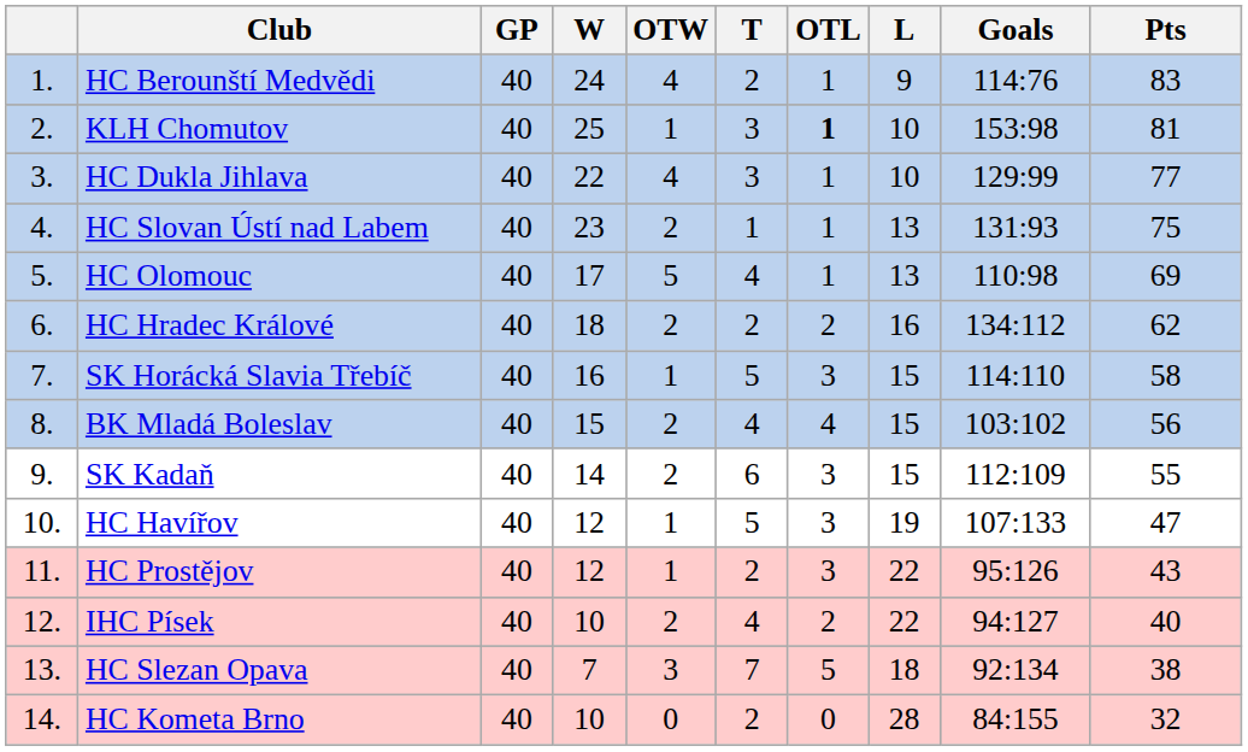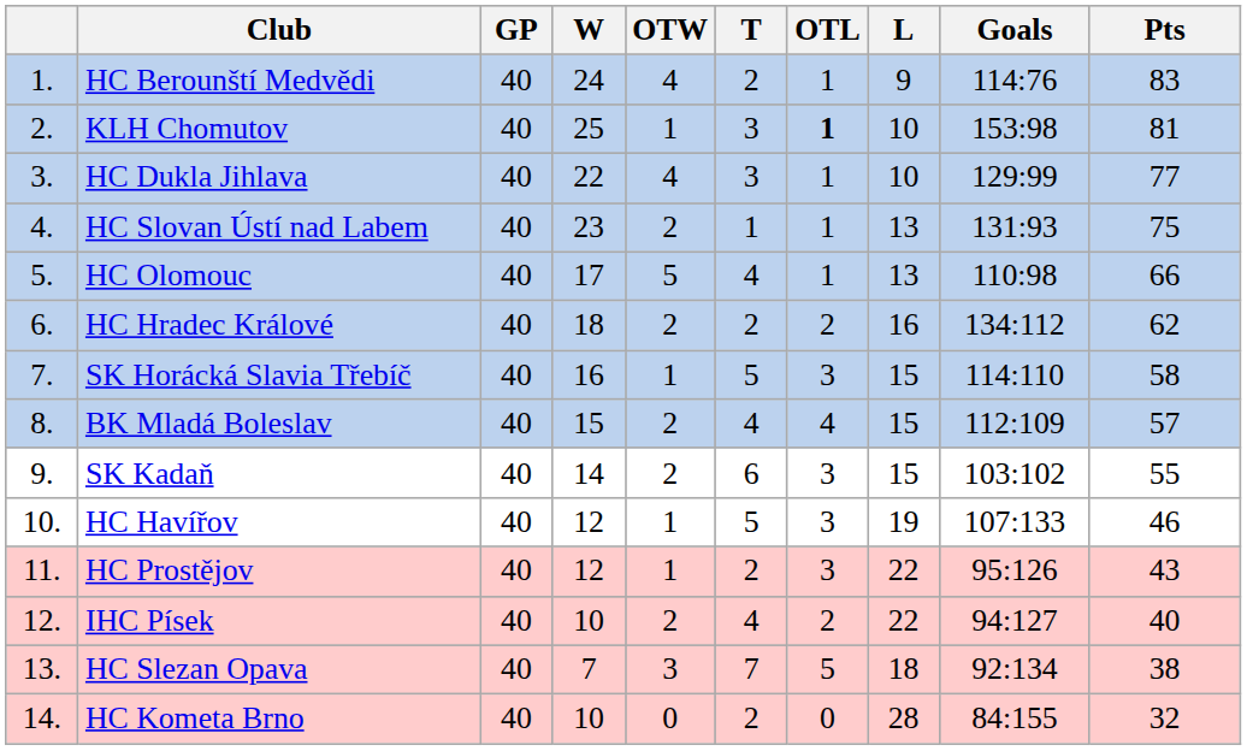HC Olomouc | Pts: 69 -> 66
BK Mladá Boleslav | Goals: 103:102 -> 112:109
BK Mladá Boleslav | Pts: 56 -> 57
SK Kadaň | Goals: 112:109 -> 103:102
HC Havířov | Pts: 47 -> 46
